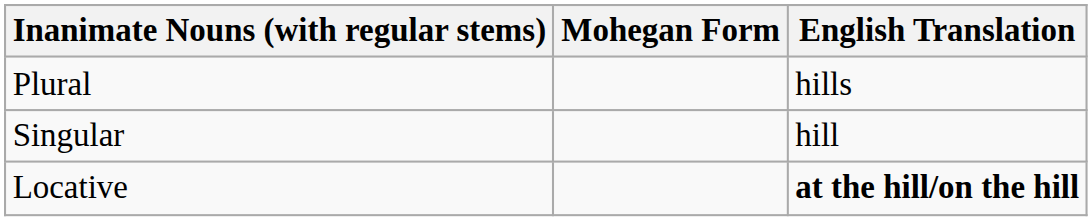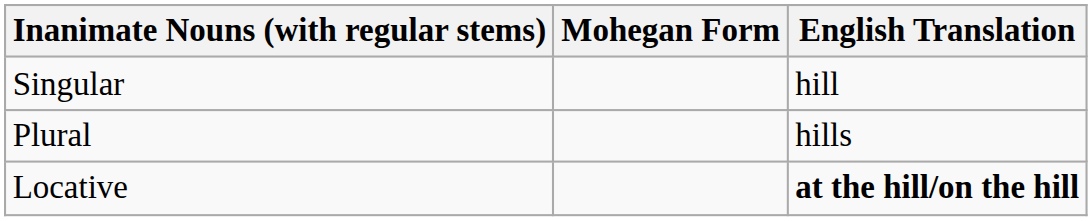rows swapped: Singular <-> Plural
